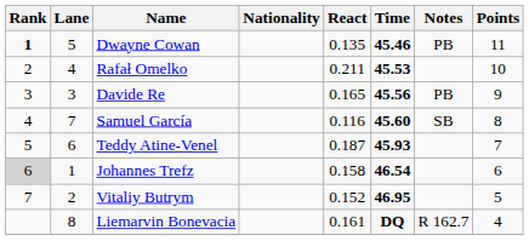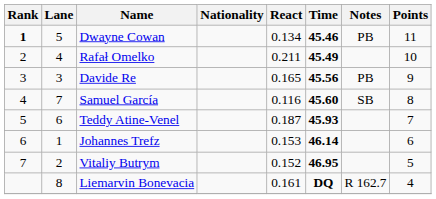Dwayne Cowan | React: 0.135 -> 0.134
Rafał Omelko | Time: 45.53 -> 45.49
Johannes Trefz | Rank: lightgrey background -> no background
Johannes Trefz | React: 0.158 -> 0.153
Johannes Trefz | Time: 46.54 -> 46.14
